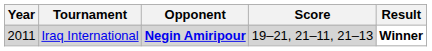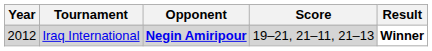Iraq International | Year: 2011 -> 2012
